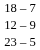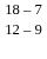- row: 23 – 5
